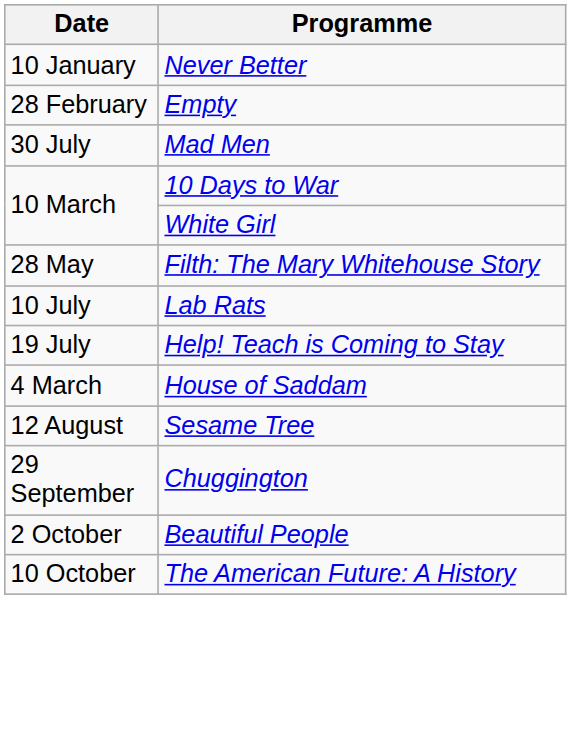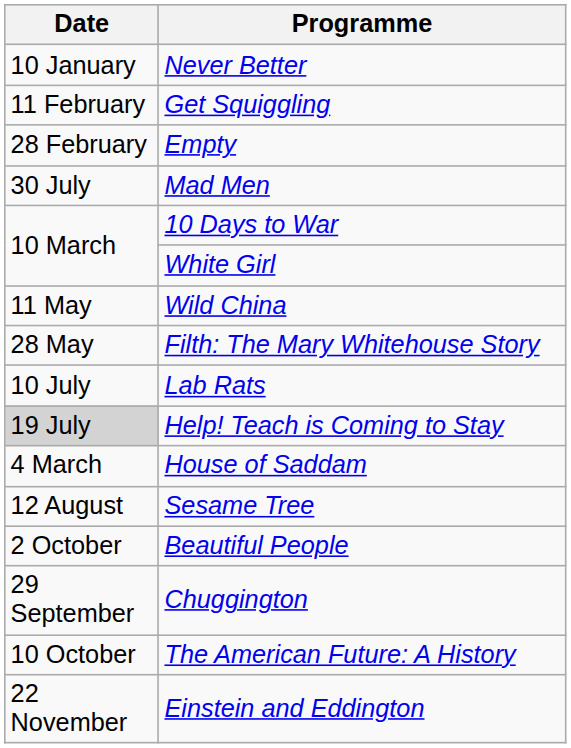+ row: 11 February | Get Squiggling
+ row: 11 May | Wild China
Help! Teach is Coming to Stay | Date: no background -> lightgrey background
rows swapped: Chuggington <-> Beautiful People
+ row: 22 November | Einstein and Eddington
